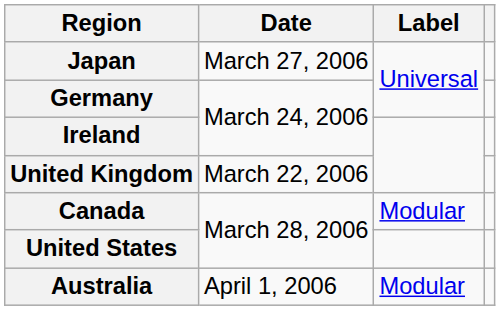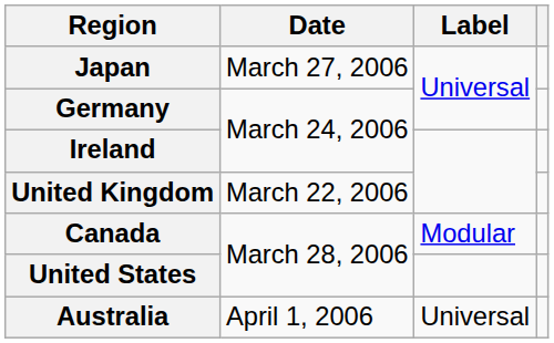Australia | Label: Modular -> Universal
